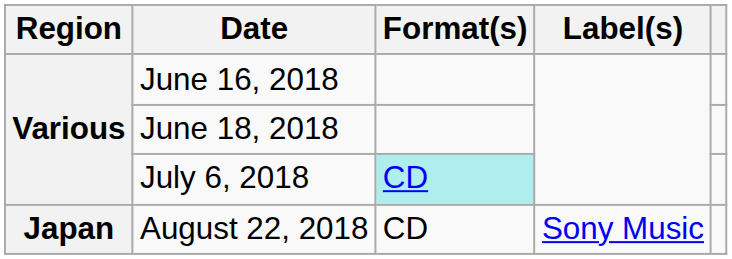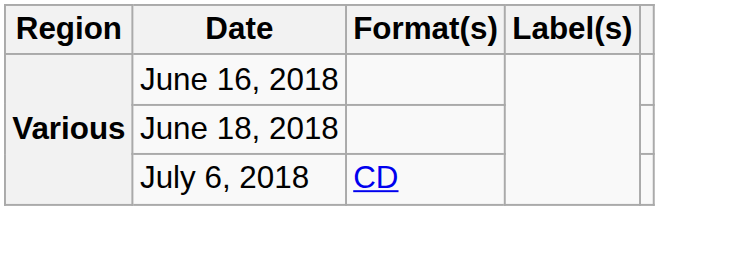July 6, 2018 | Format(s): paleturquoise background -> no background
- row: Japan | August 22, 2018 | CD | Sony Music
